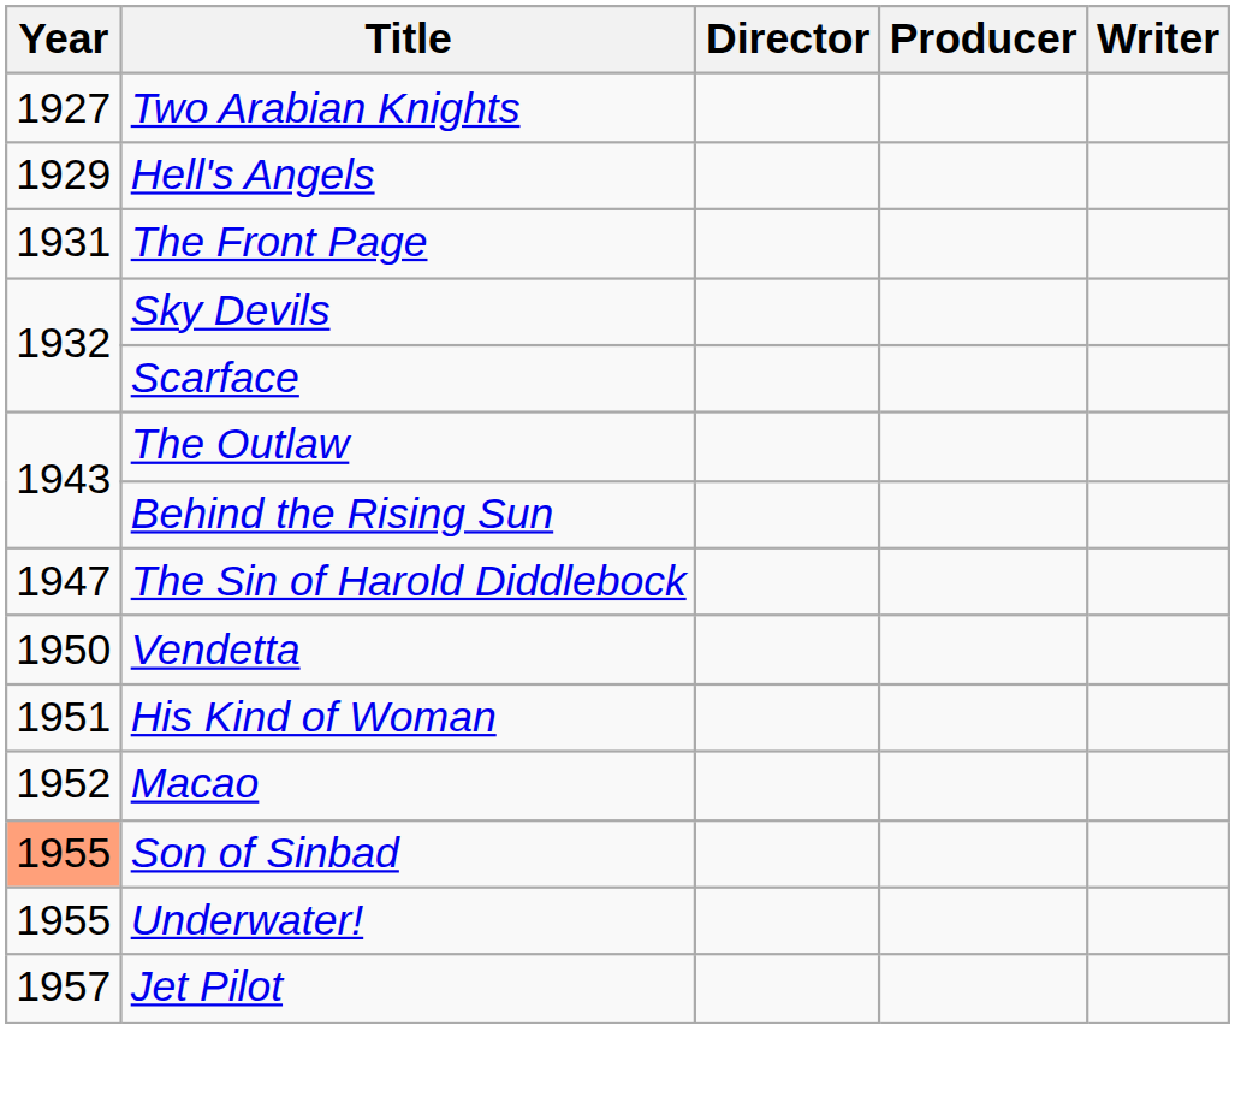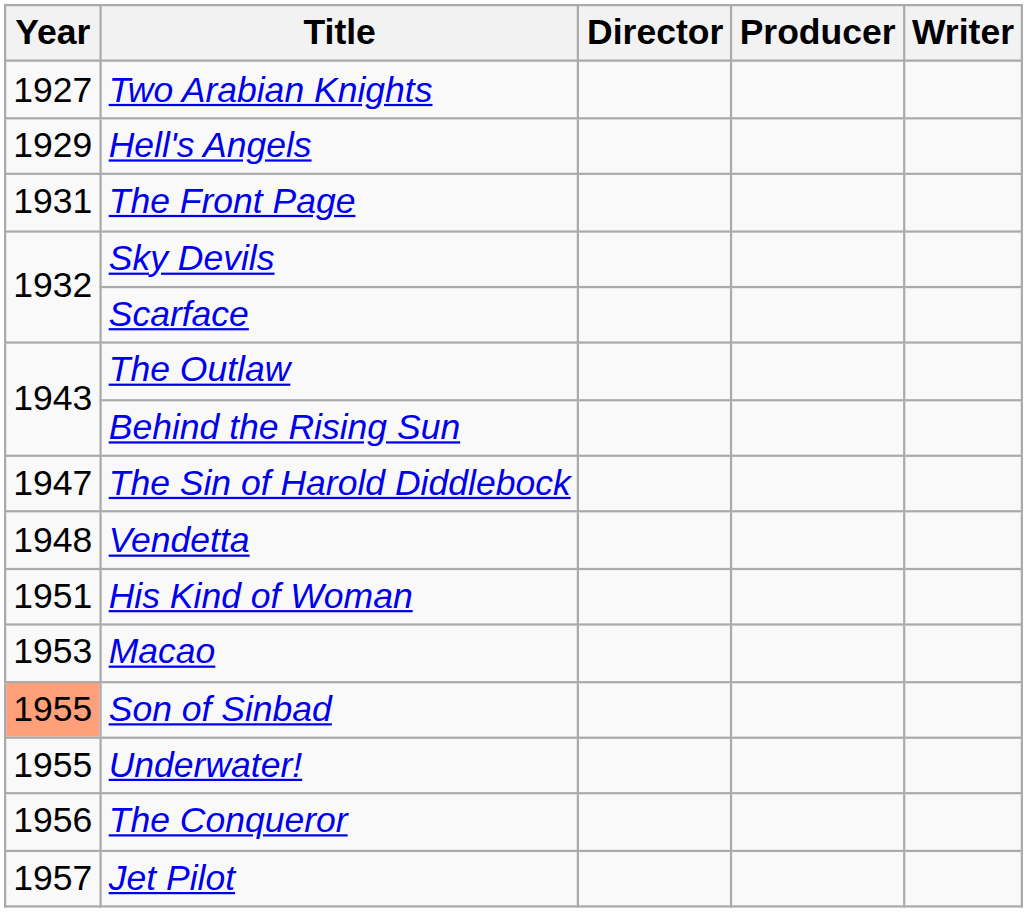Vendetta | Year: 1950 -> 1948
Macao | Year: 1952 -> 1953
+ row: 1956 | The Conqueror
